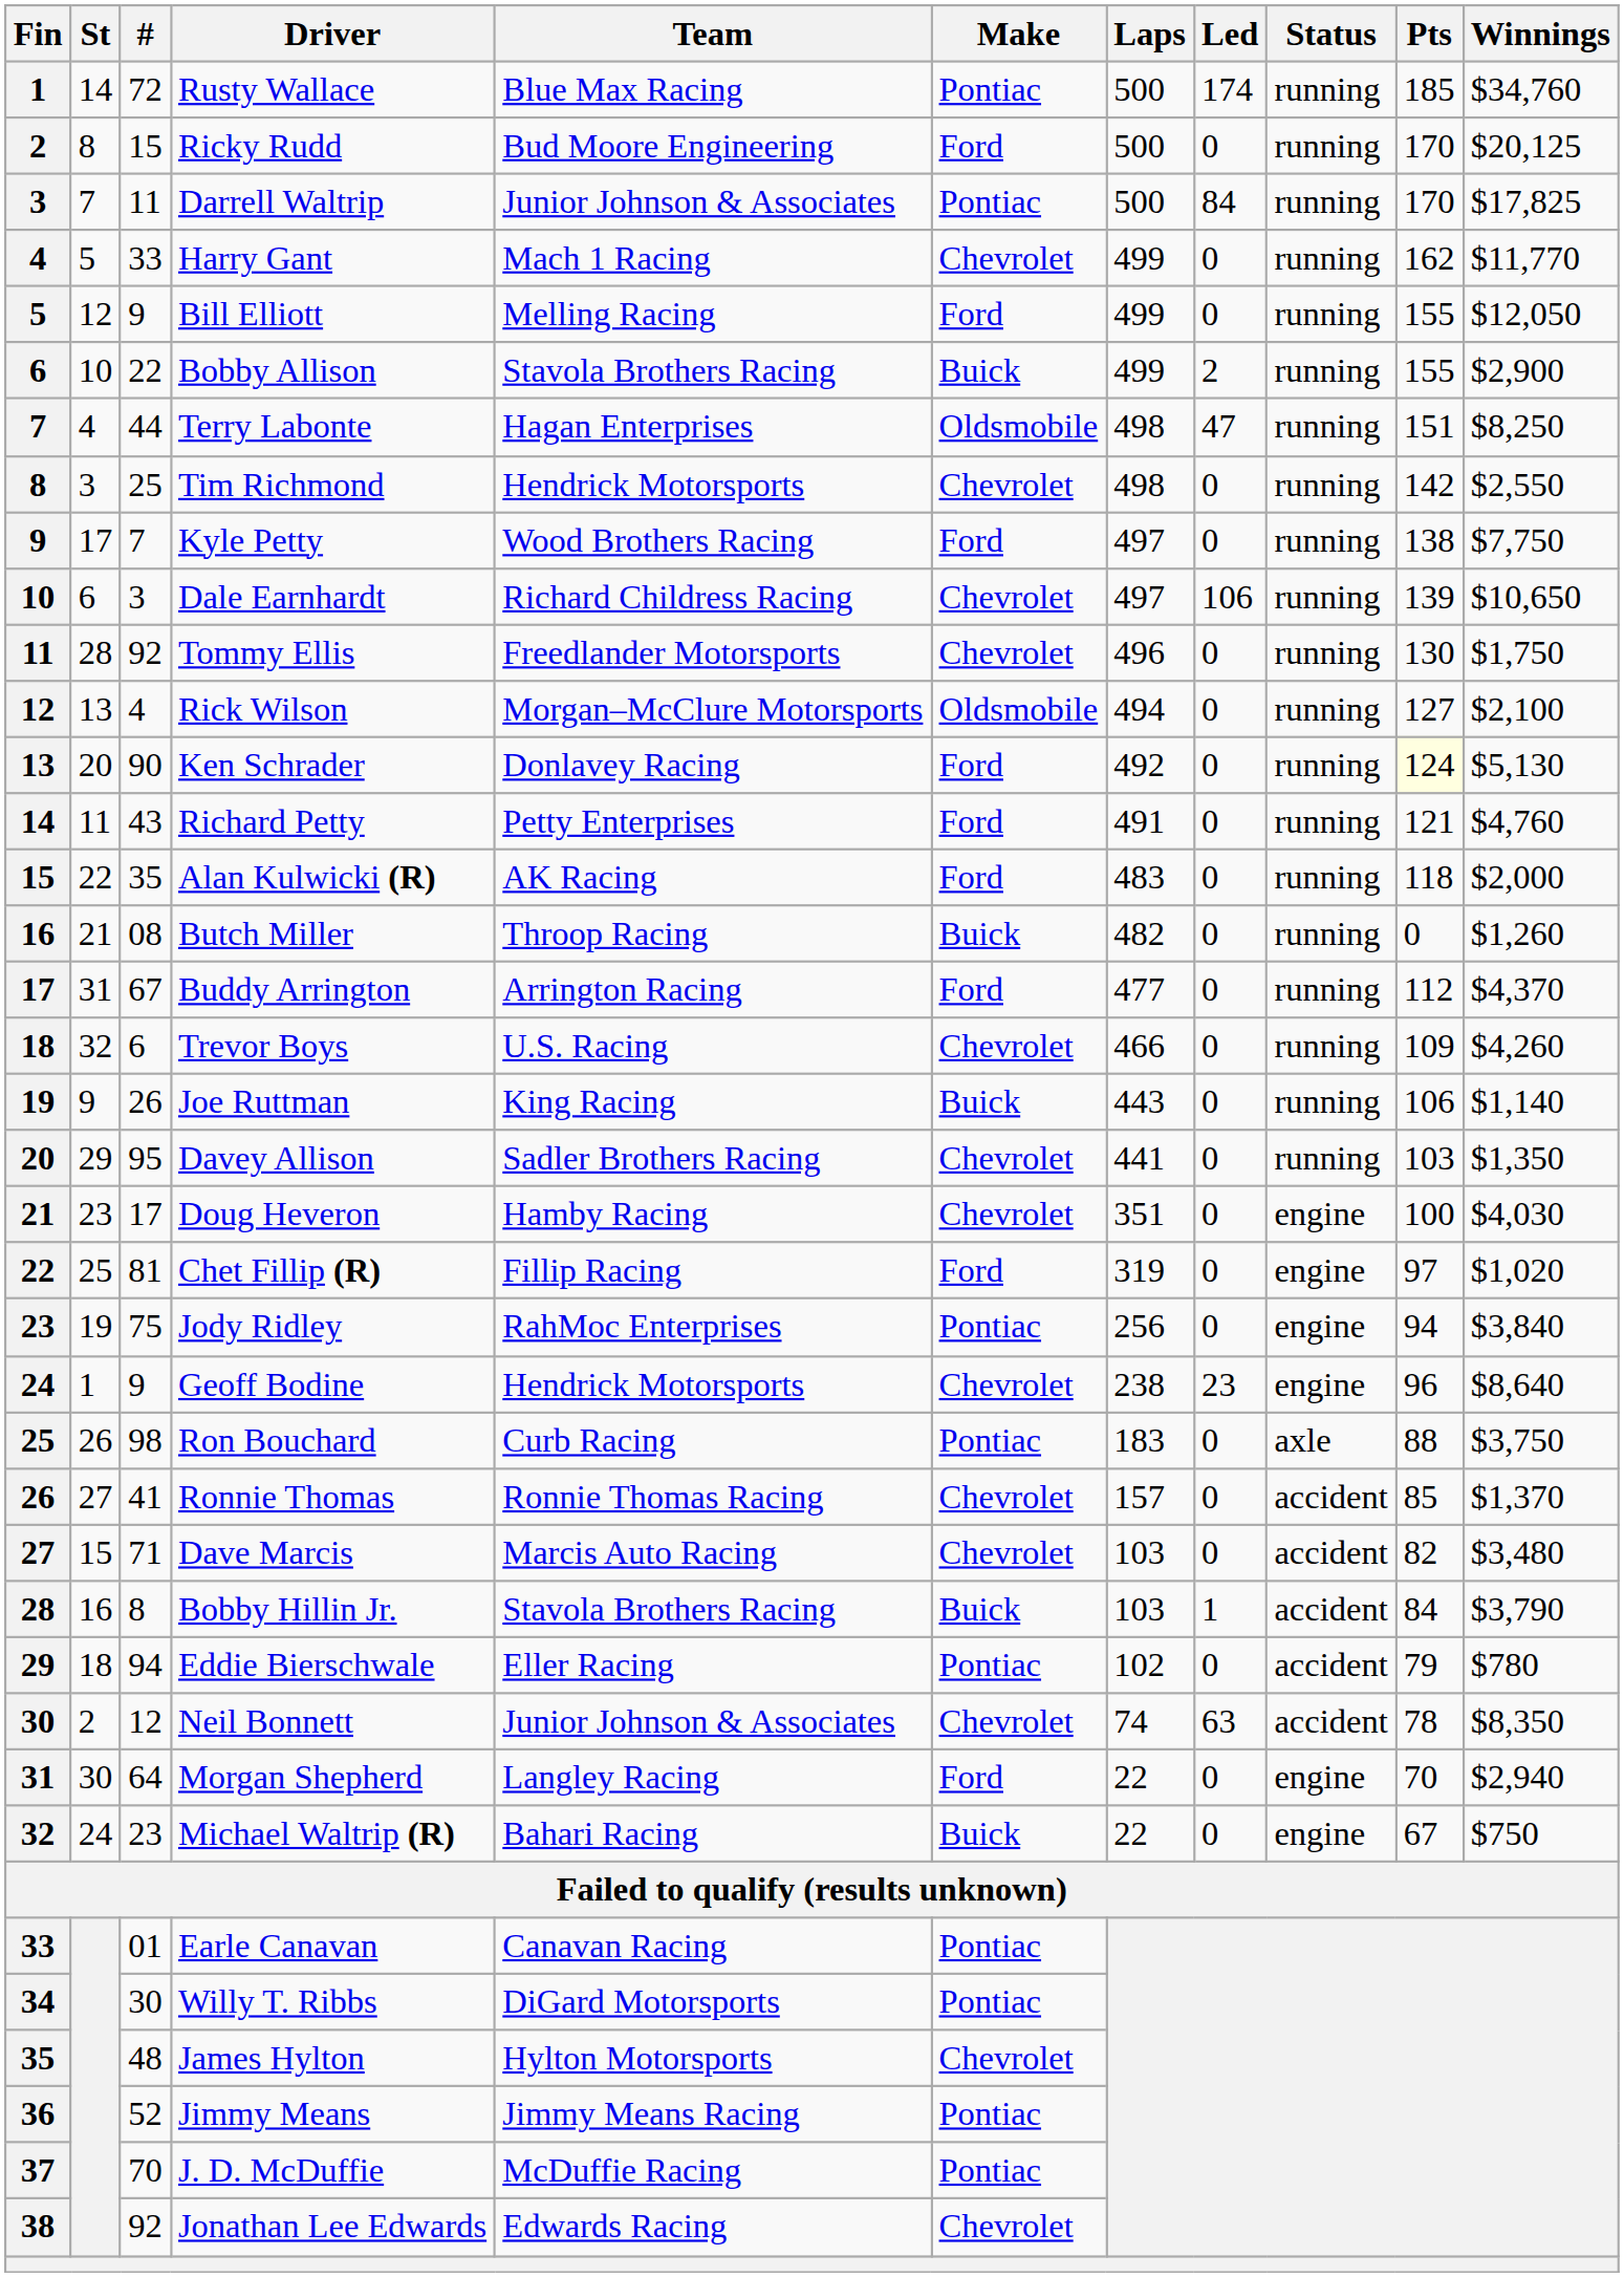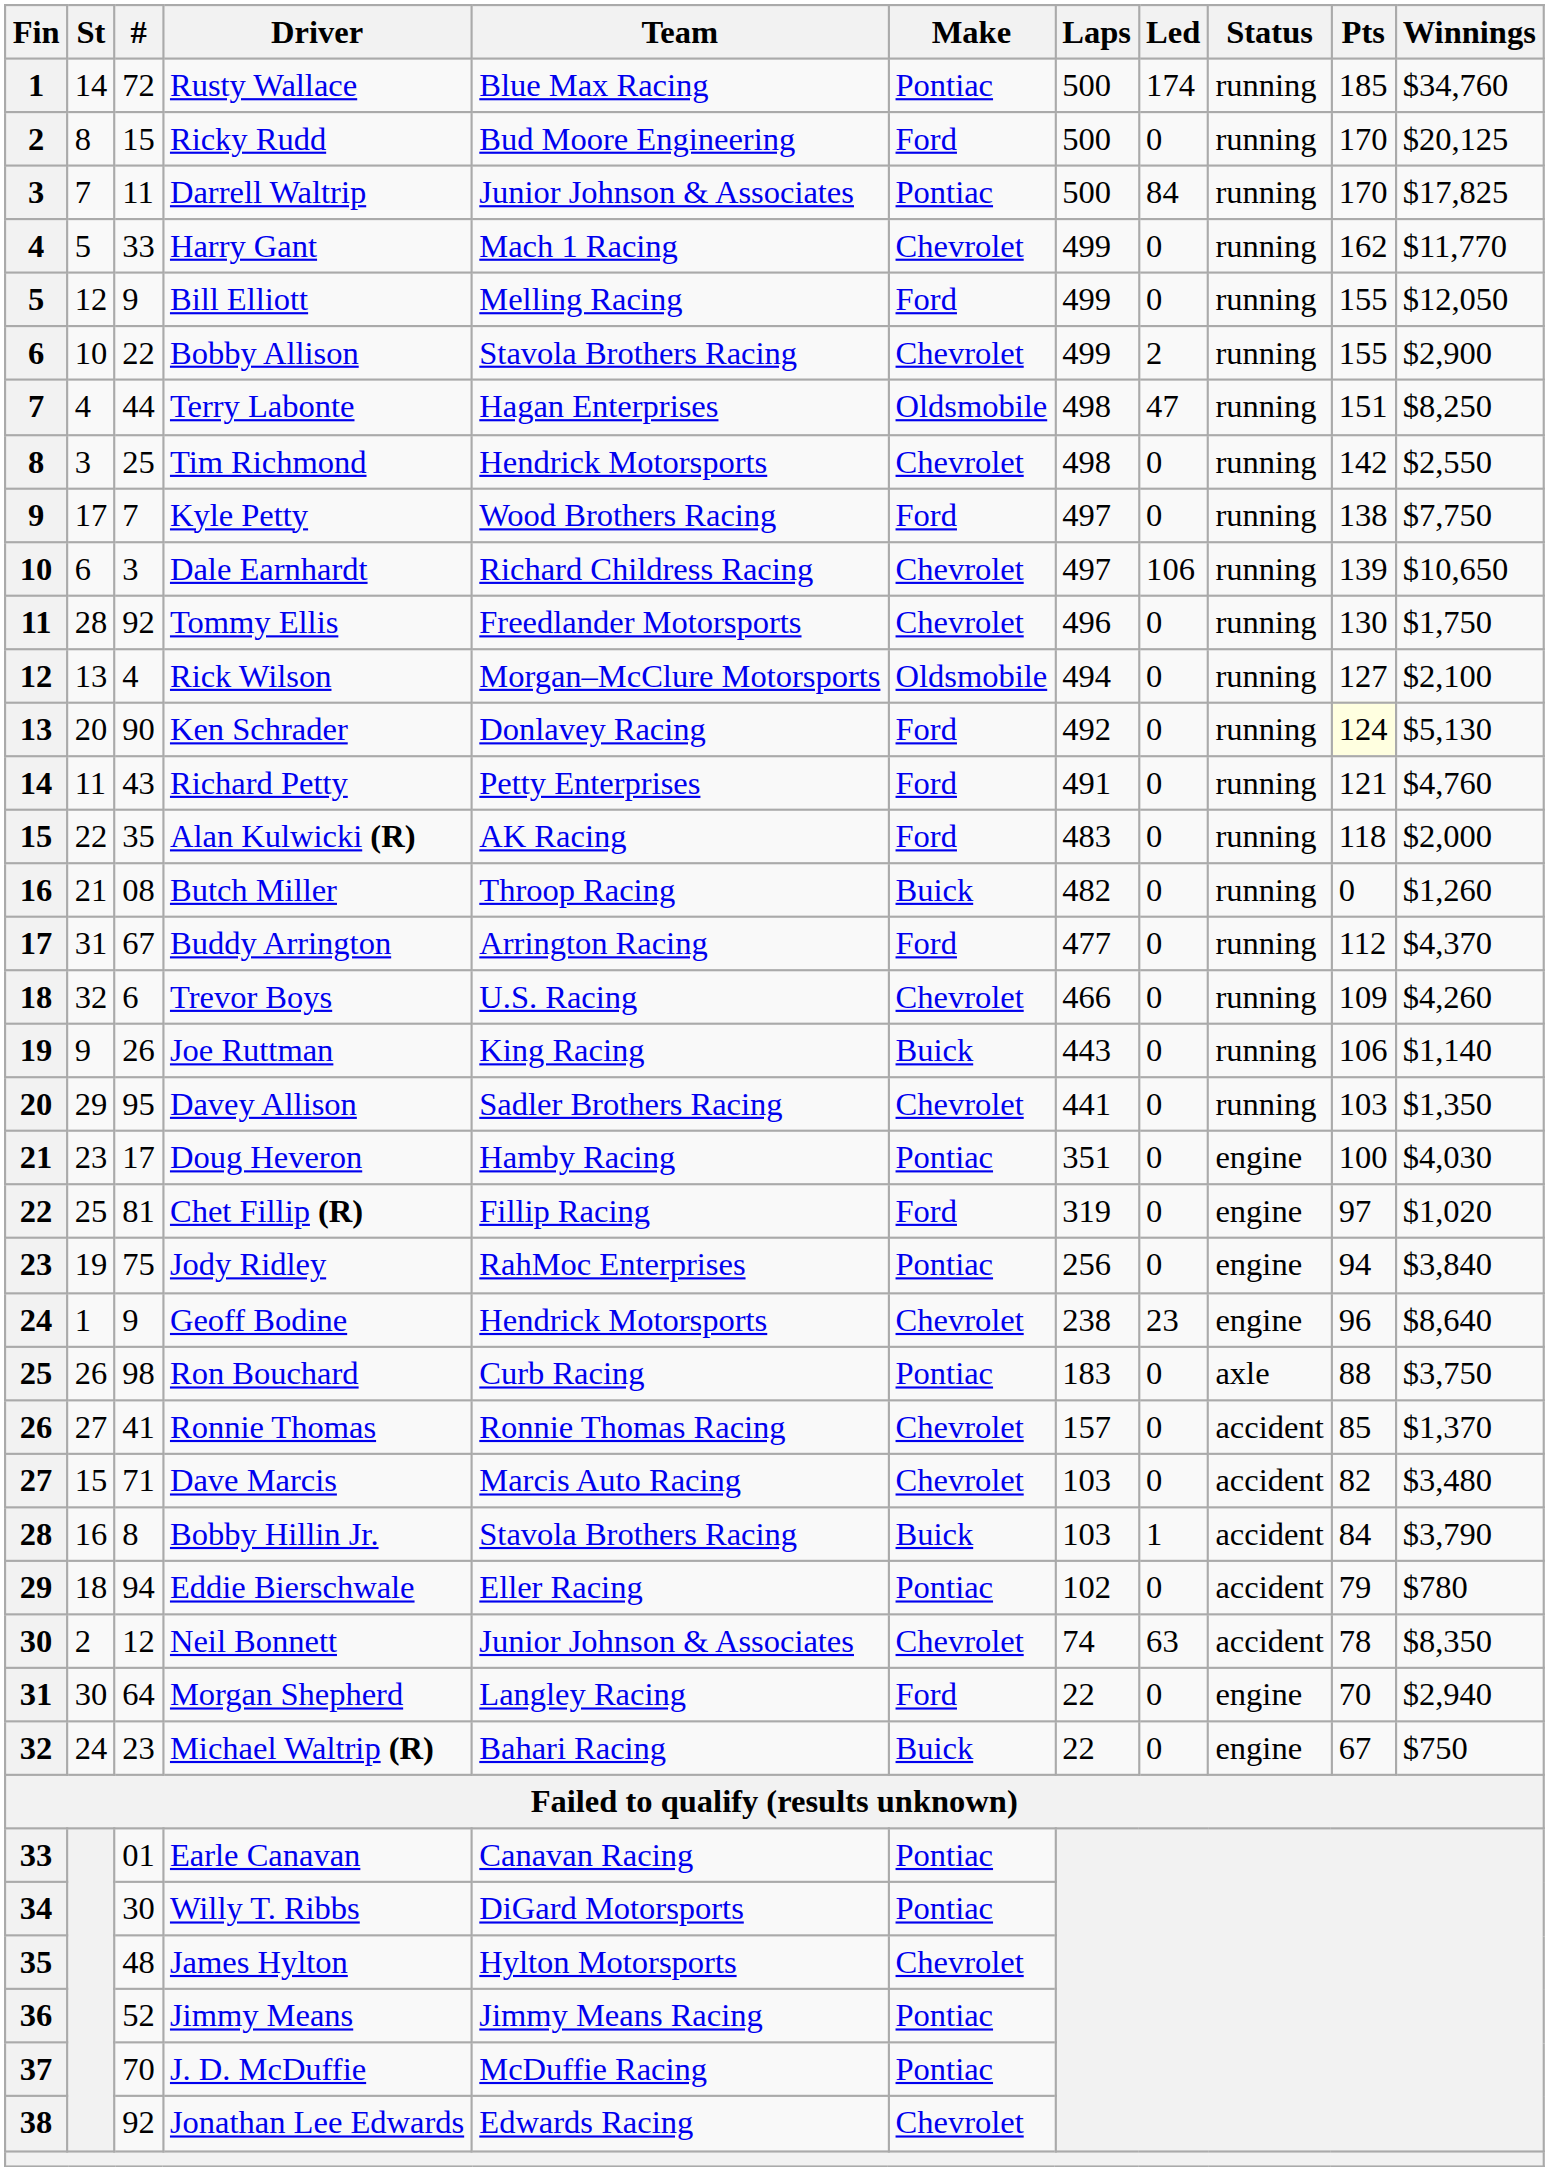Bobby Allison | Make: Buick -> Chevrolet
Doug Heveron | Make: Chevrolet -> Pontiac
